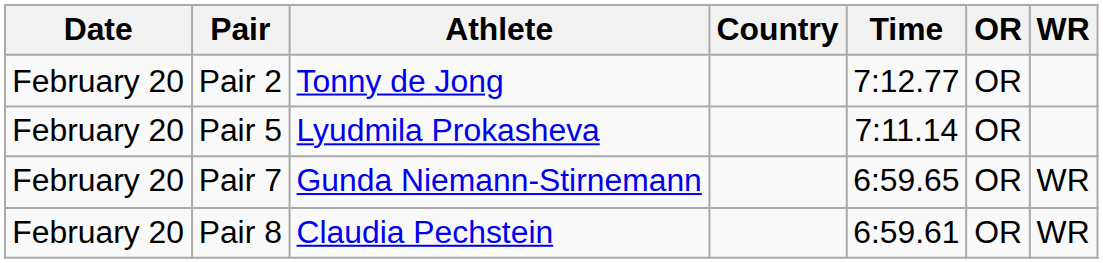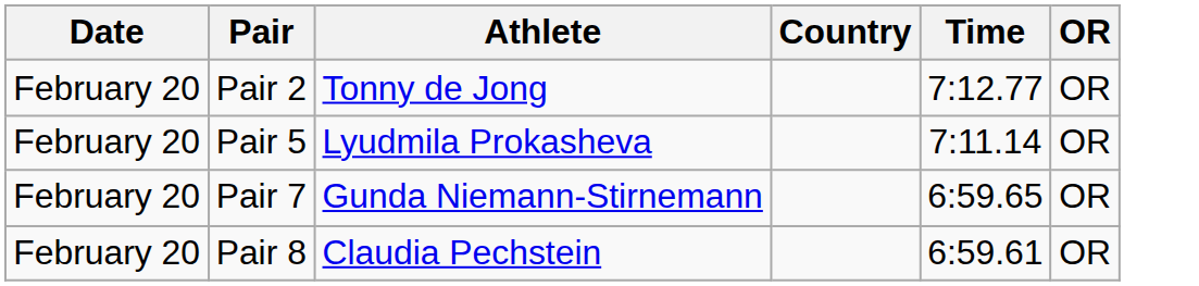- column: WR | WR | WR
